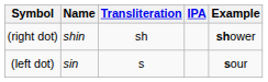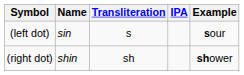rows swapped: (right dot) <-> (left dot)
